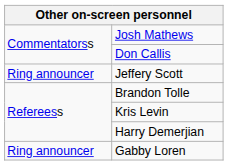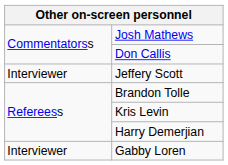Jeffery Scott | column 1: Ring announcer -> Interviewer
Gabby Loren | column 1: Ring announcer -> Interviewer
